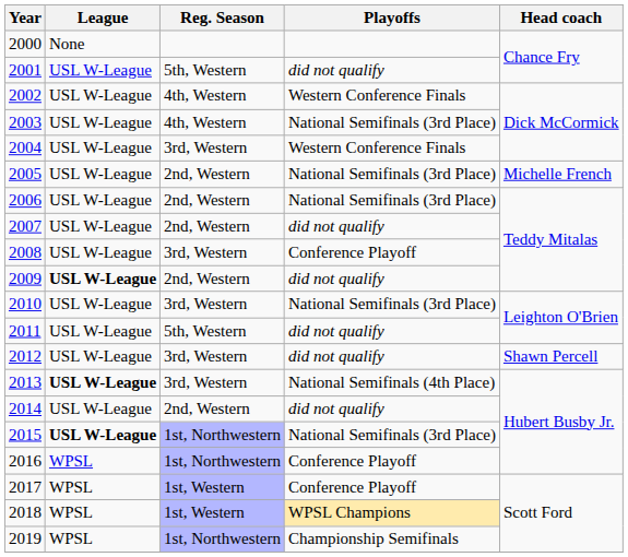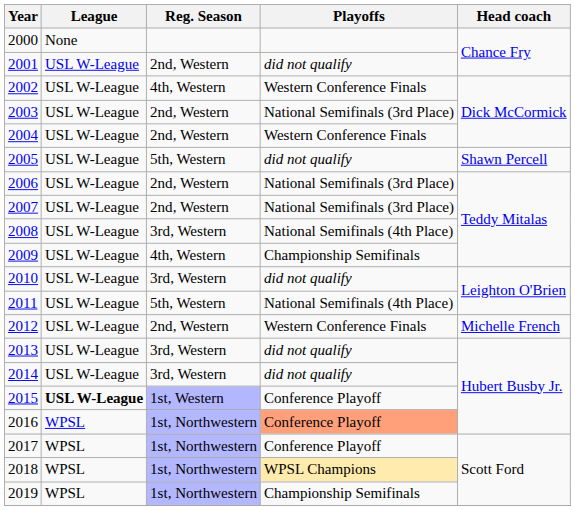2001 | Reg. Season: 5th, Western -> 2nd, Western
2003 | Reg. Season: 4th, Western -> 2nd, Western
2004 | Reg. Season: 3rd, Western -> 2nd, Western
2005 | Reg. Season: 2nd, Western -> 5th, Western
2005 | Playoffs: National Semifinals (3rd Place) -> did not qualify
2005 | Head coach: Michelle French -> Shawn Percell
2007 | Playoffs: did not qualify -> National Semifinals (3rd Place)
2008 | Playoffs: Conference Playoff -> National Semifinals (4th Place)
2009 | League: bold -> normal
2009 | Reg. Season: 2nd, Western -> 4th, Western
2009 | Playoffs: did not qualify -> Championship Semifinals
2010 | Playoffs: National Semifinals (3rd Place) -> did not qualify
2011 | Playoffs: did not qualify -> National Semifinals (4th Place)
2012 | Reg. Season: 3rd, Western -> 2nd, Western
2012 | Playoffs: did not qualify -> Western Conference Finals
2012 | Head coach: Shawn Percell -> Michelle French
2013 | League: bold -> normal
2013 | Playoffs: National Semifinals (4th Place) -> did not qualify
2014 | Reg. Season: 2nd, Western -> 3rd, Western
2015 | Reg. Season: 1st, Northwestern -> 1st, Western
2015 | Playoffs: National Semifinals (3rd Place) -> Conference Playoff
2016 | Playoffs: no background -> lightsalmon background
2017 | Reg. Season: 1st, Western -> 1st, Northwestern
2018 | Reg. Season: 1st, Western -> 1st, Northwestern
